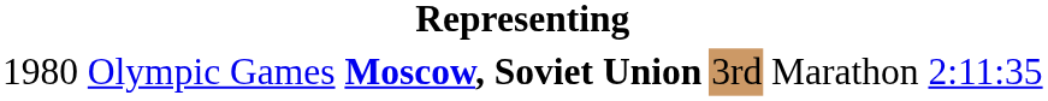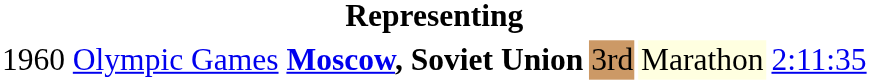Olympic Games | column 1: 1980 -> 1960
Olympic Games | column 5: no background -> lightyellow background
